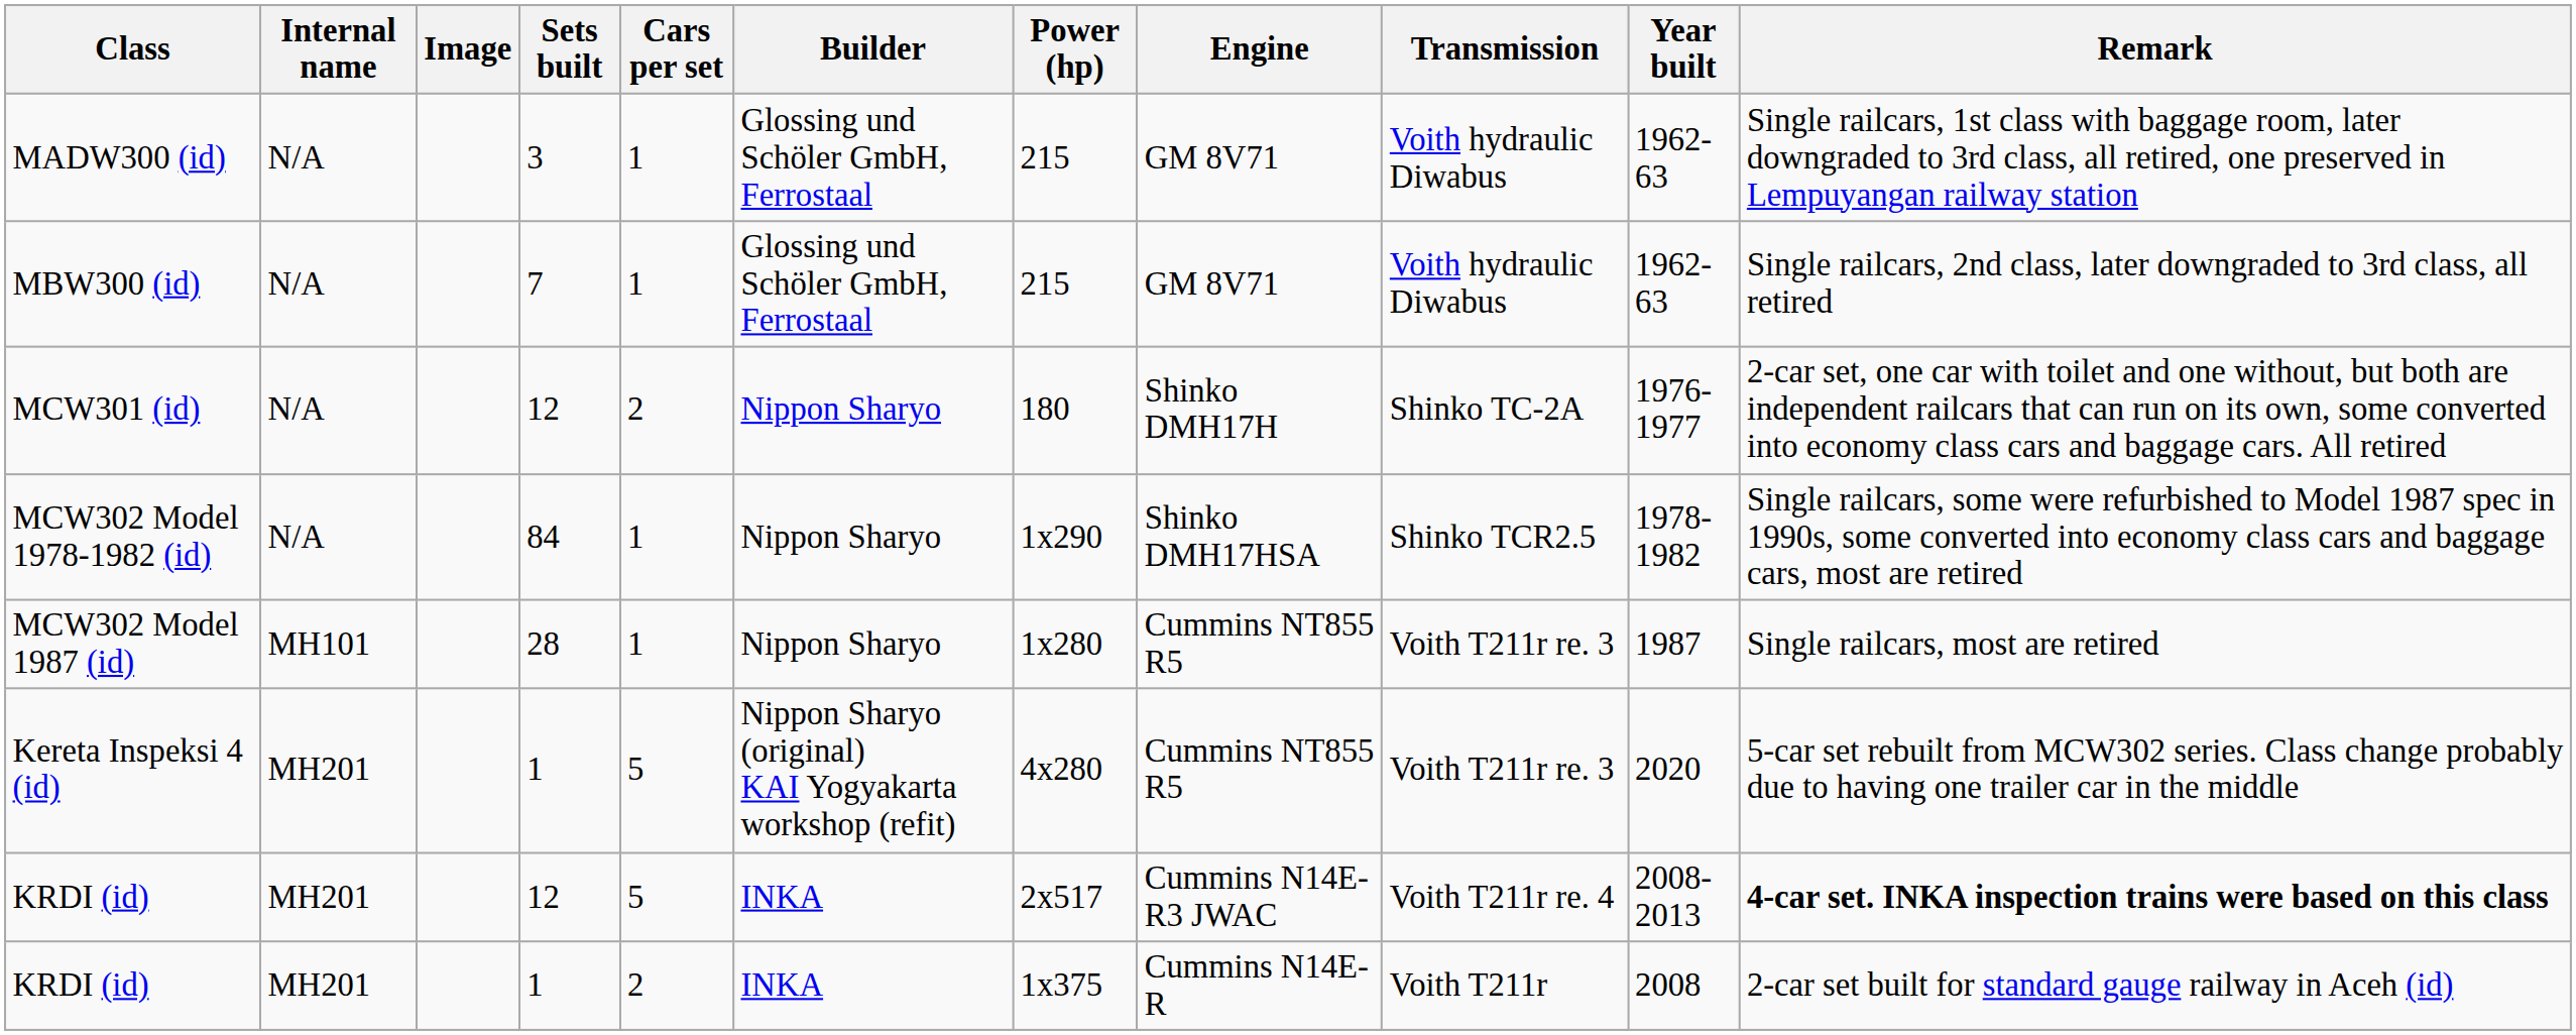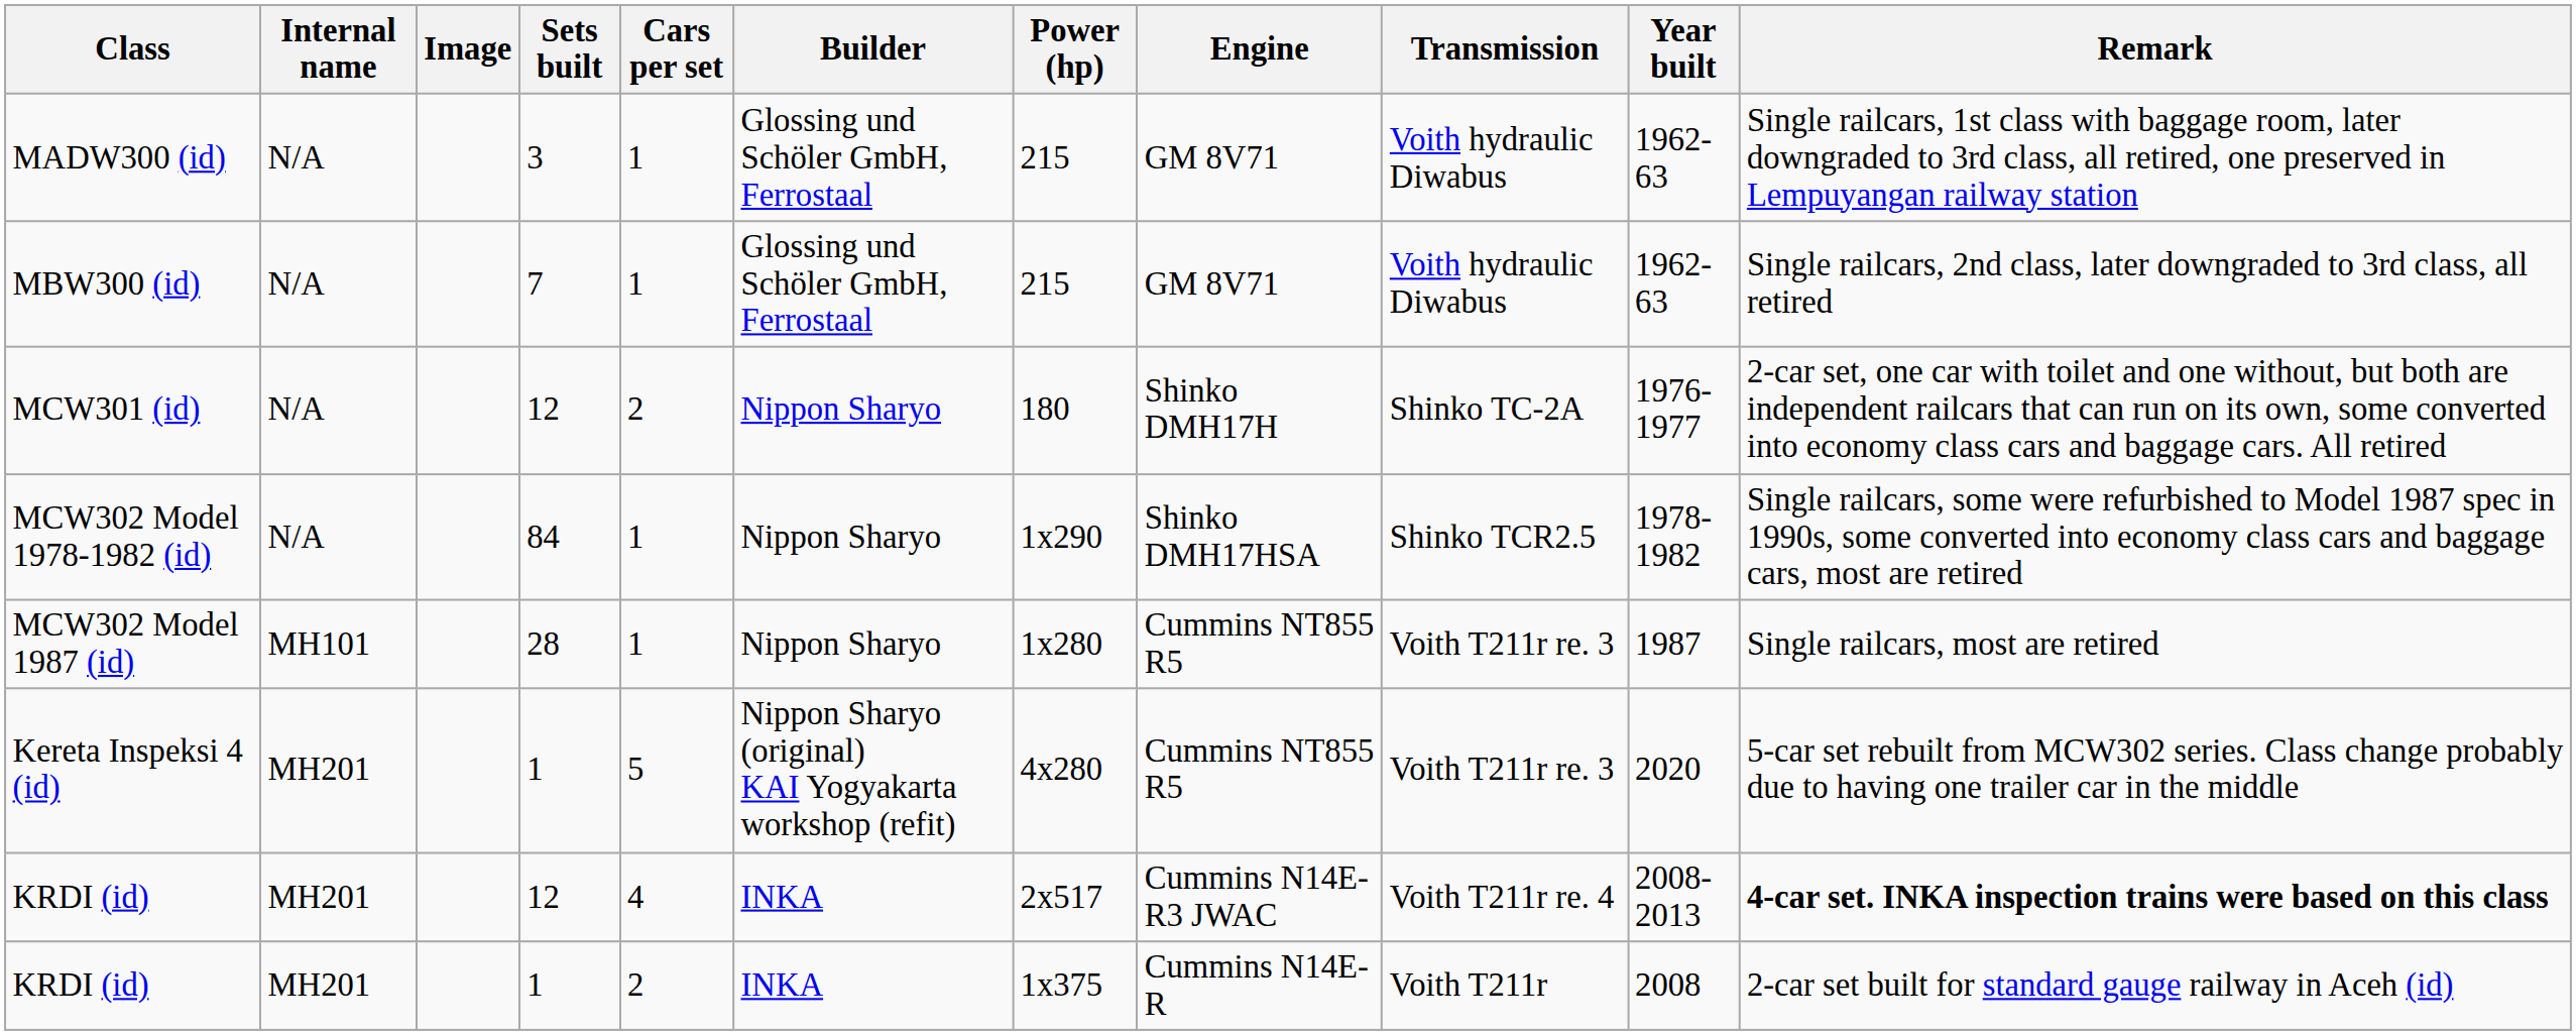KRDI (id) / 12 | Cars per set: 5 -> 4
